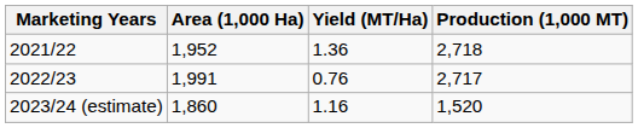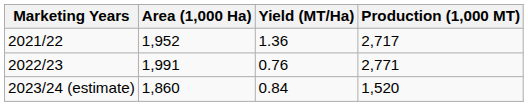2021/22 | Production (1,000 MT): 2,718 -> 2,717
2022/23 | Production (1,000 MT): 2,717 -> 2,771
2023/24 (estimate) | Yield (MT/Ha): 1.16 -> 0.84
